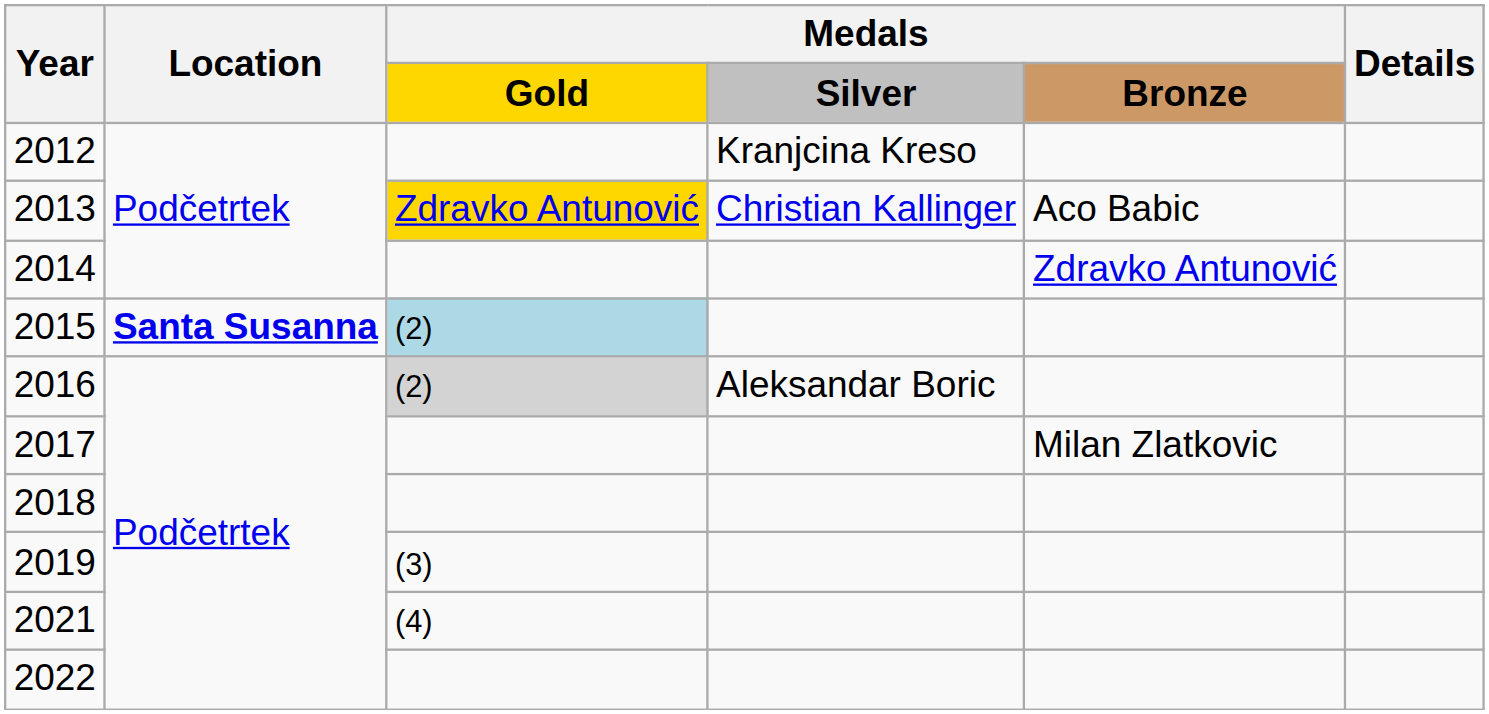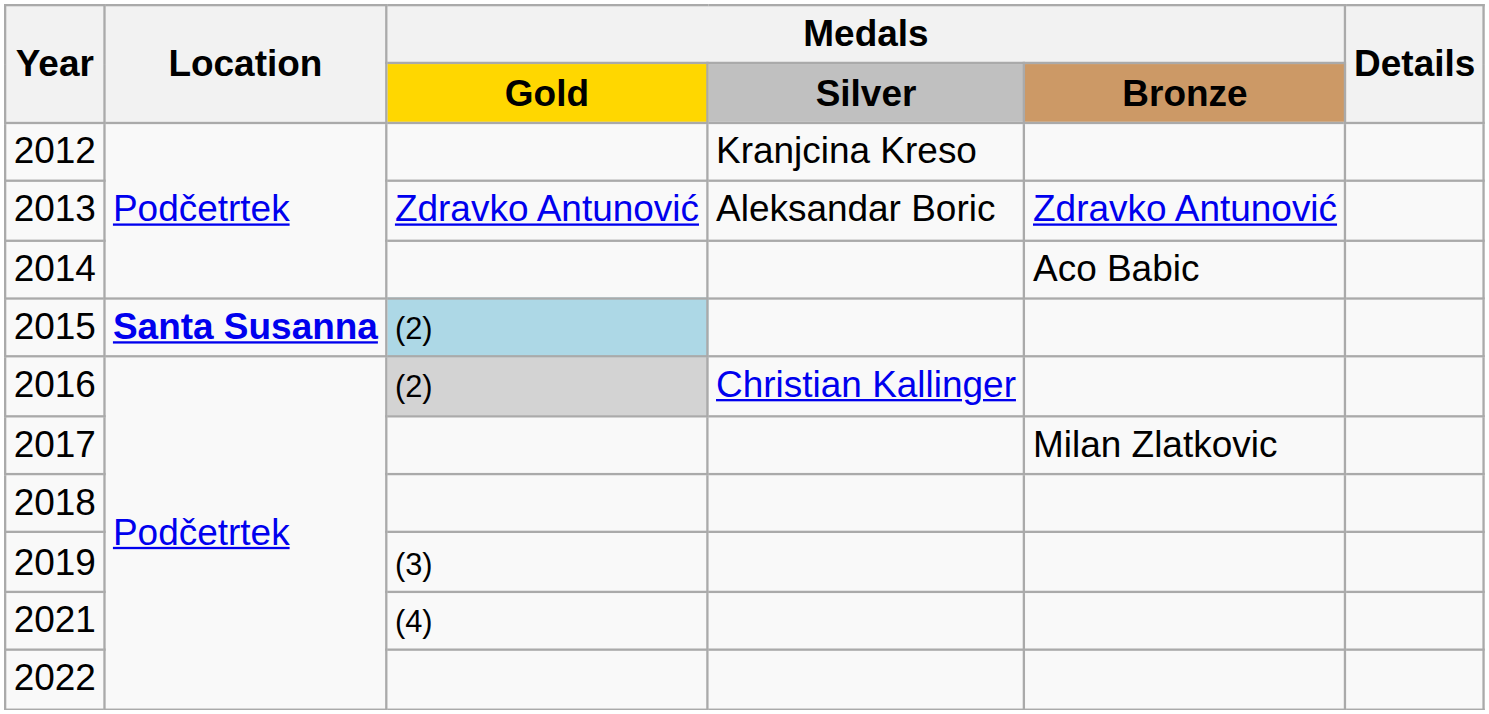2013 | column 3: gold background -> no background
2013 | column 4: Christian Kallinger -> Aleksandar Boric
2013 | column 5: Aco Babic -> Zdravko Antunović
2014 | column 5: Zdravko Antunović -> Aco Babic
2016 | column 4: Aleksandar Boric -> Christian Kallinger
